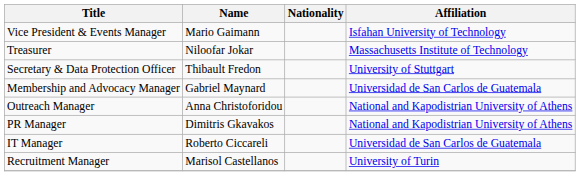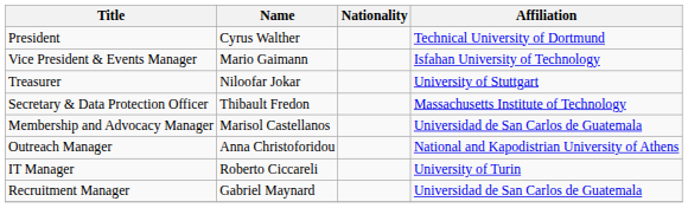+ row: President | Cyrus Walther | Technical University of Dortmund
Treasurer | Affiliation: Massachusetts Institute of Technology -> University of Stuttgart
Secretary & Data Protection Officer | Affiliation: University of Stuttgart -> Massachusetts Institute of Technology
Membership and Advocacy Manager | Name: Gabriel Maynard -> Marisol Castellanos
- row: PR Manager | Dimitris Gkavakos | National and Kapodistrian University of Athens
IT Manager | Affiliation: Universidad de San Carlos de Guatemala -> University of Turin
Recruitment Manager | Name: Marisol Castellanos -> Gabriel Maynard
Recruitment Manager | Affiliation: University of Turin -> Universidad de San Carlos de Guatemala
